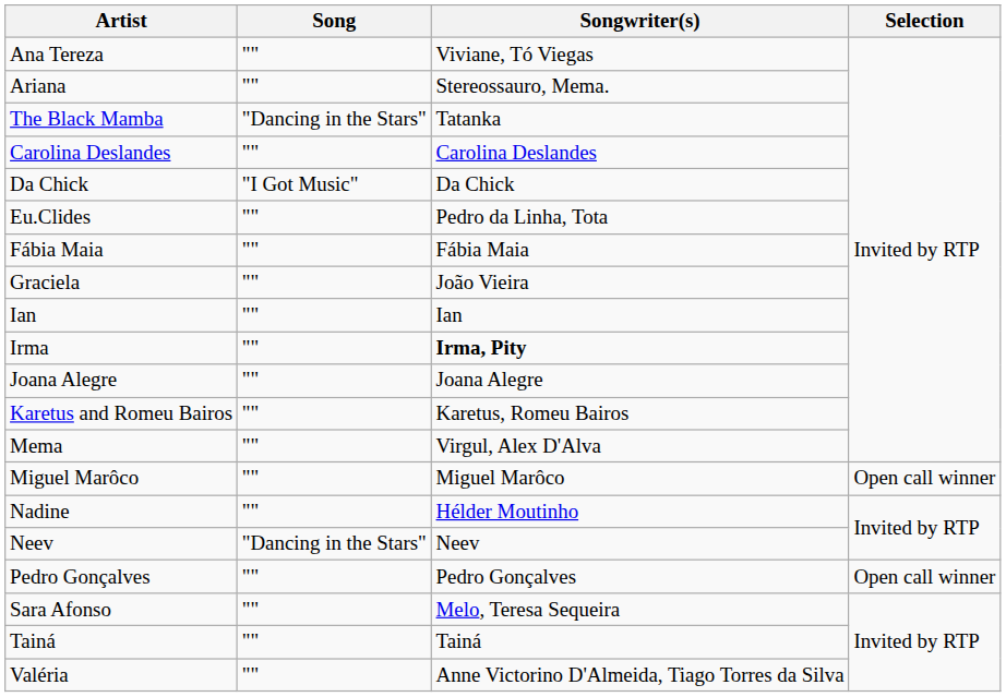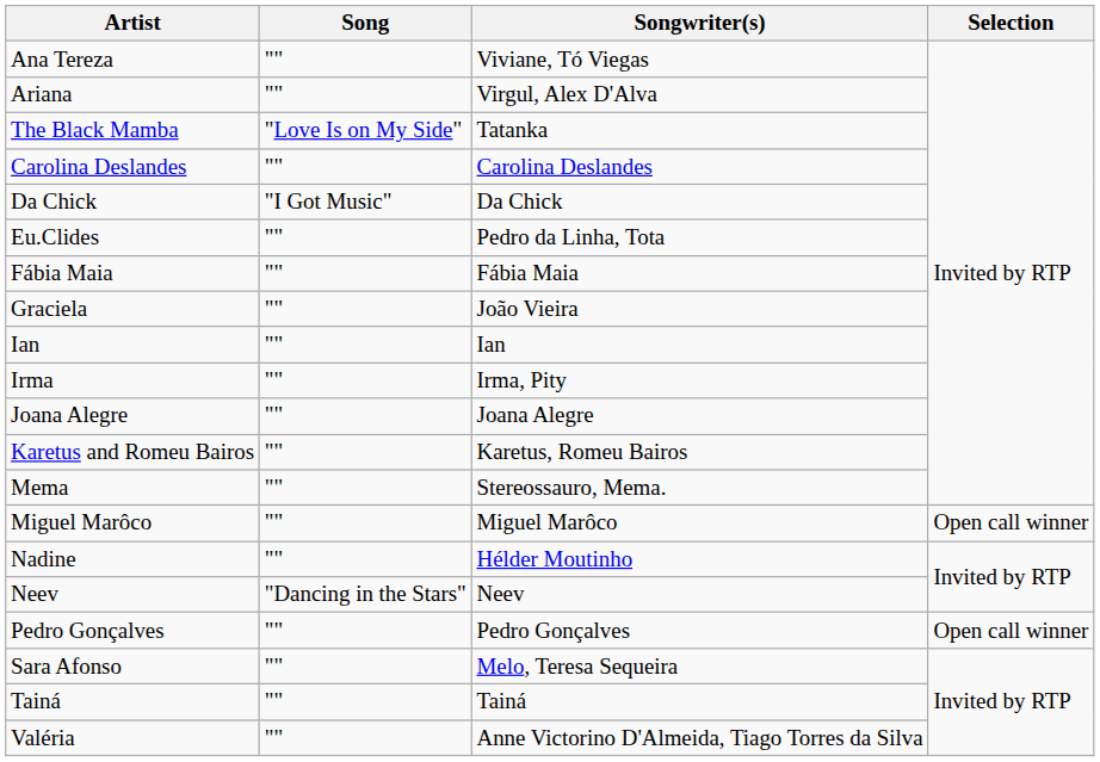Ariana | Songwriter(s): Stereossauro, Mema. -> Virgul, Alex D'Alva
The Black Mamba | Song: "Dancing in the Stars" -> "Love Is on My Side"
Irma | Songwriter(s): bold -> normal
Mema | Songwriter(s): Virgul, Alex D'Alva -> Stereossauro, Mema.
